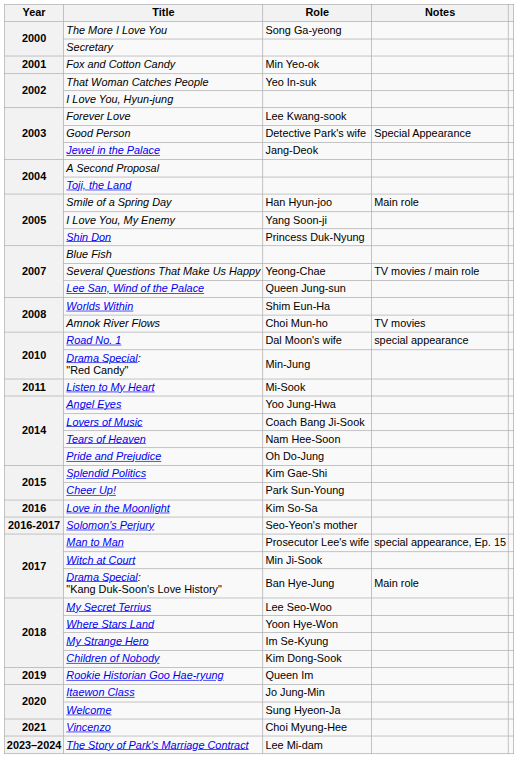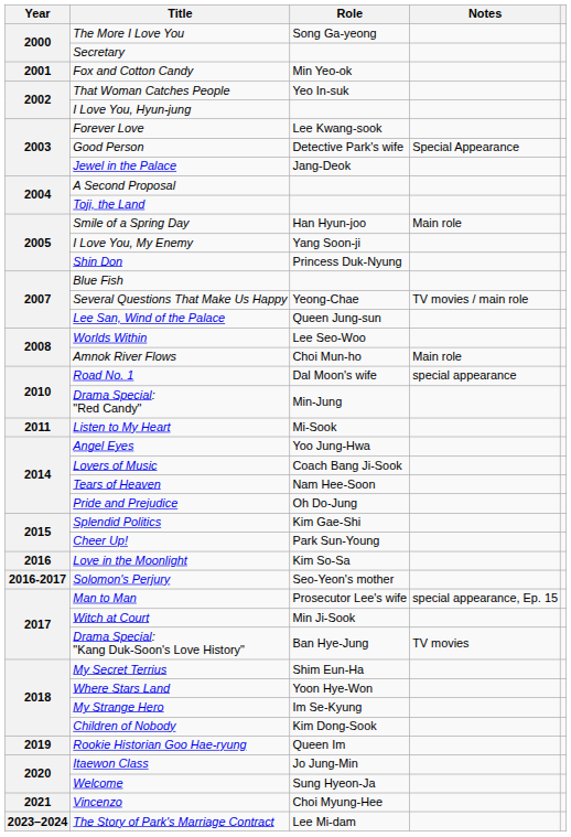Worlds Within | Role: Shim Eun-Ha -> Lee Seo-Woo
Amnok River Flows | Notes: TV movies -> Main role
Drama Special: "Kang Duk-Soon's Love History" | Notes: Main role -> TV movies
My Secret Terrius | Role: Lee Seo-Woo -> Shim Eun-Ha
